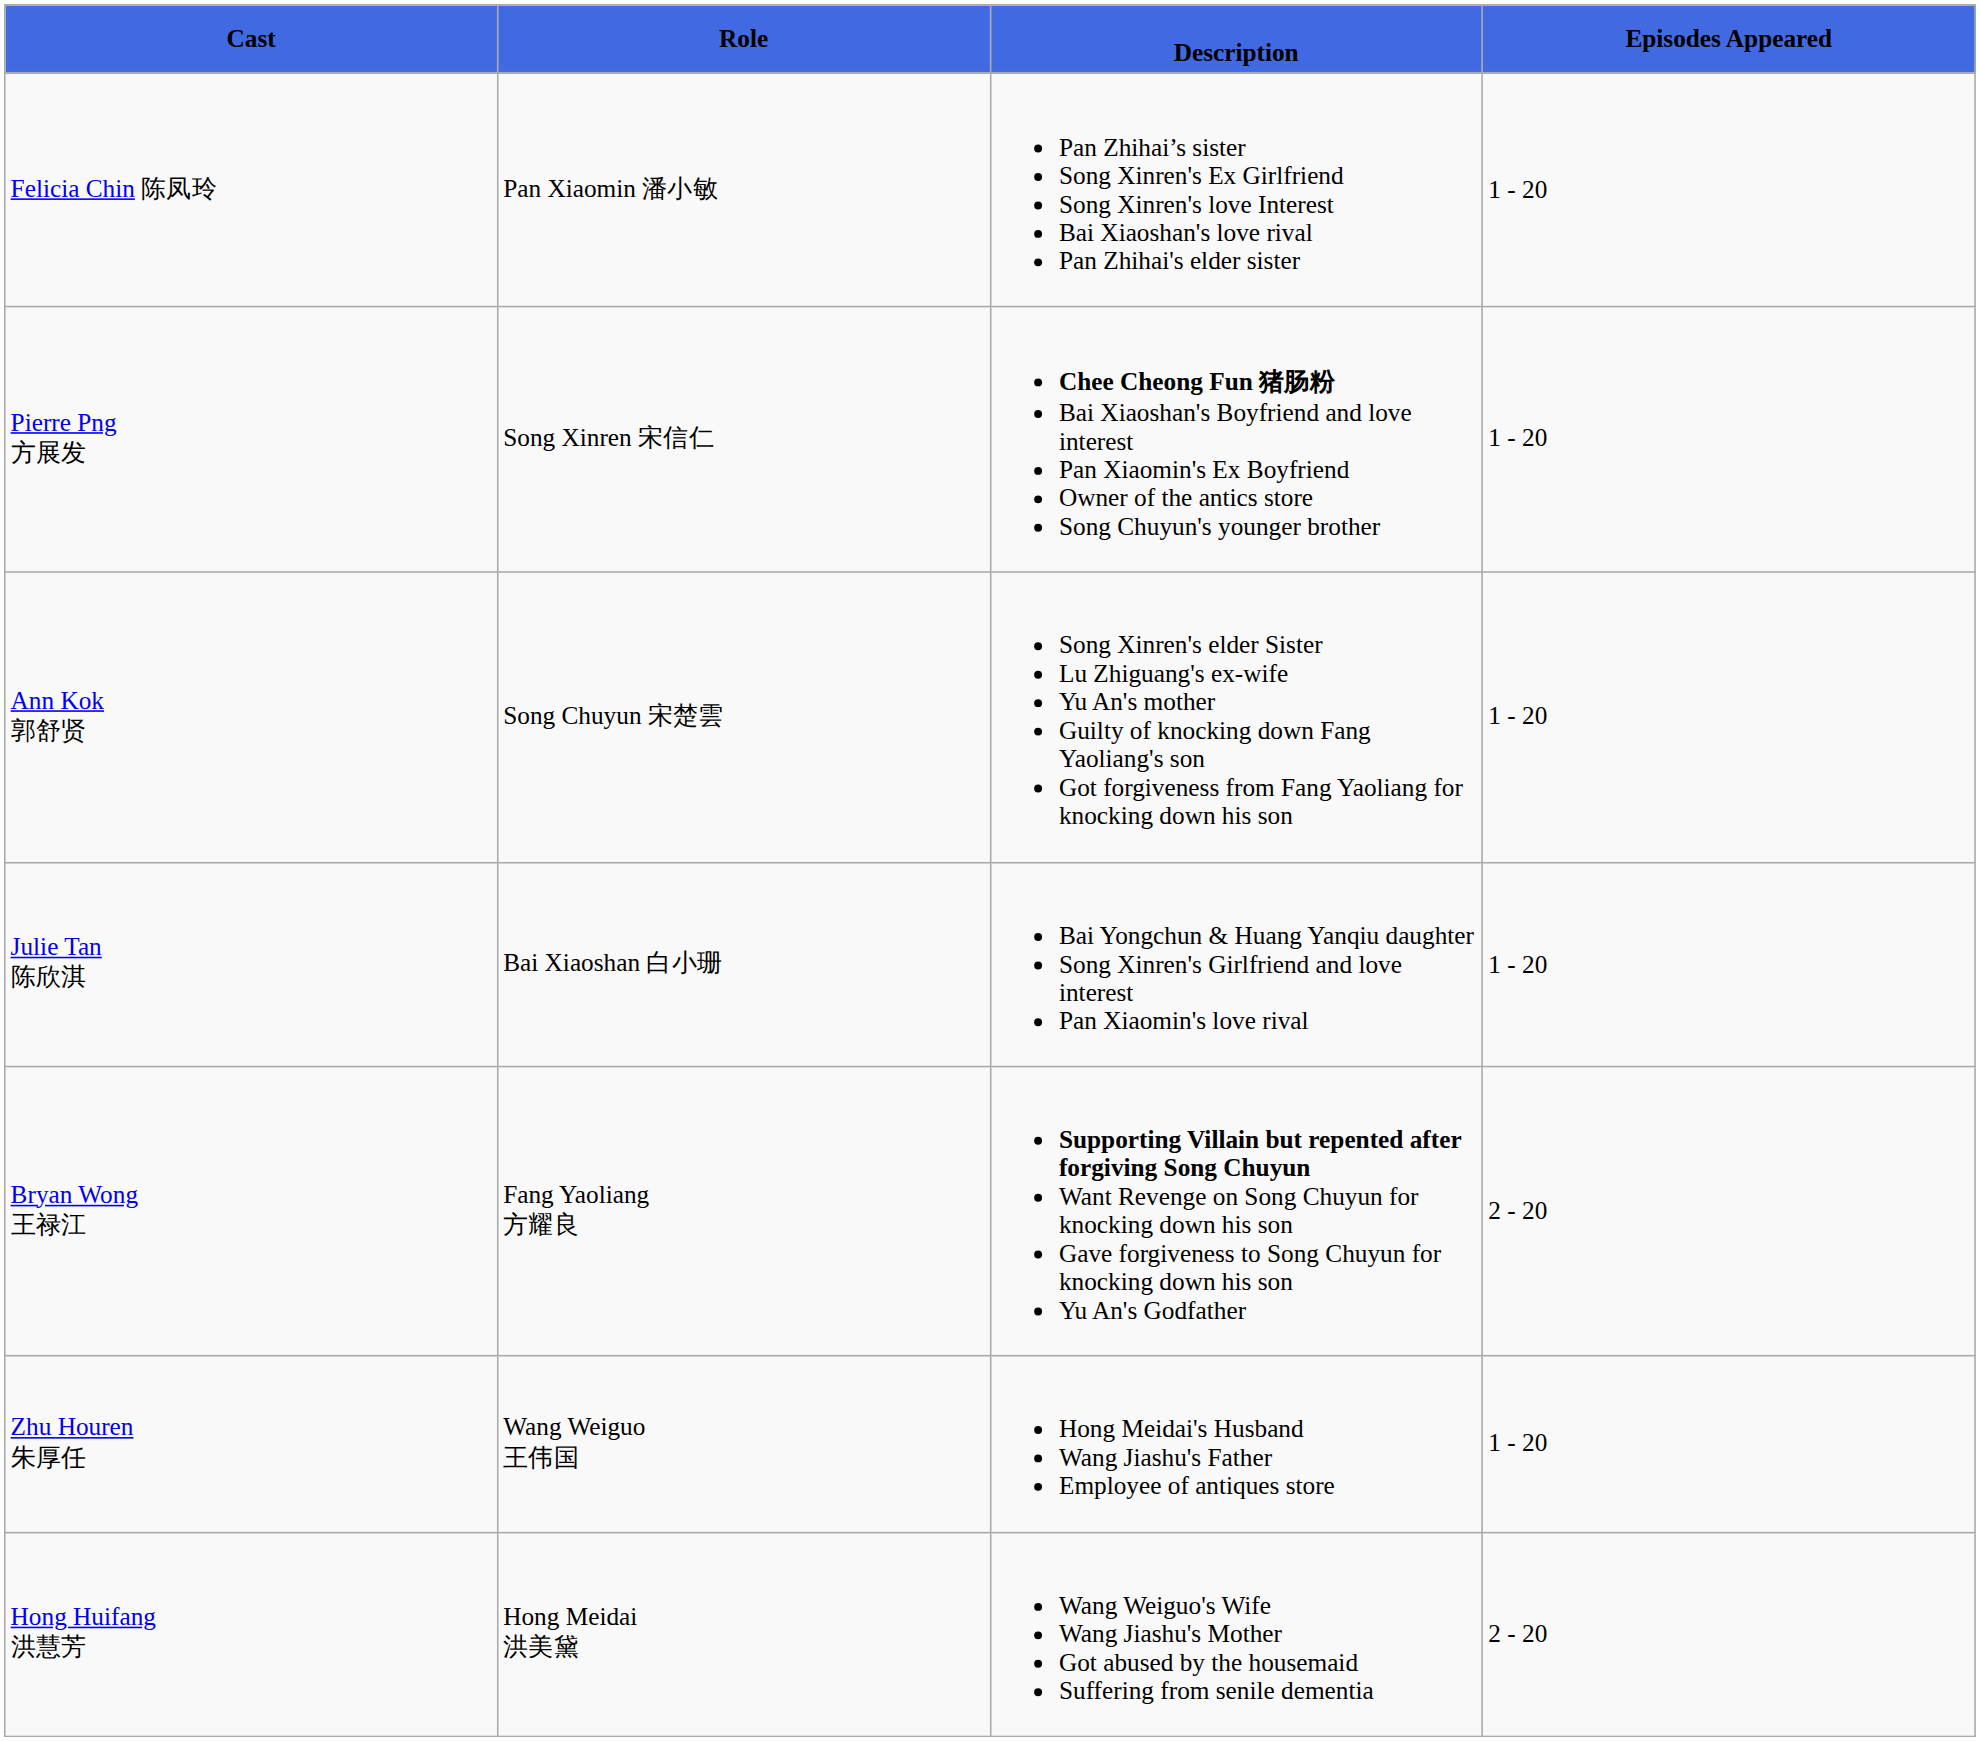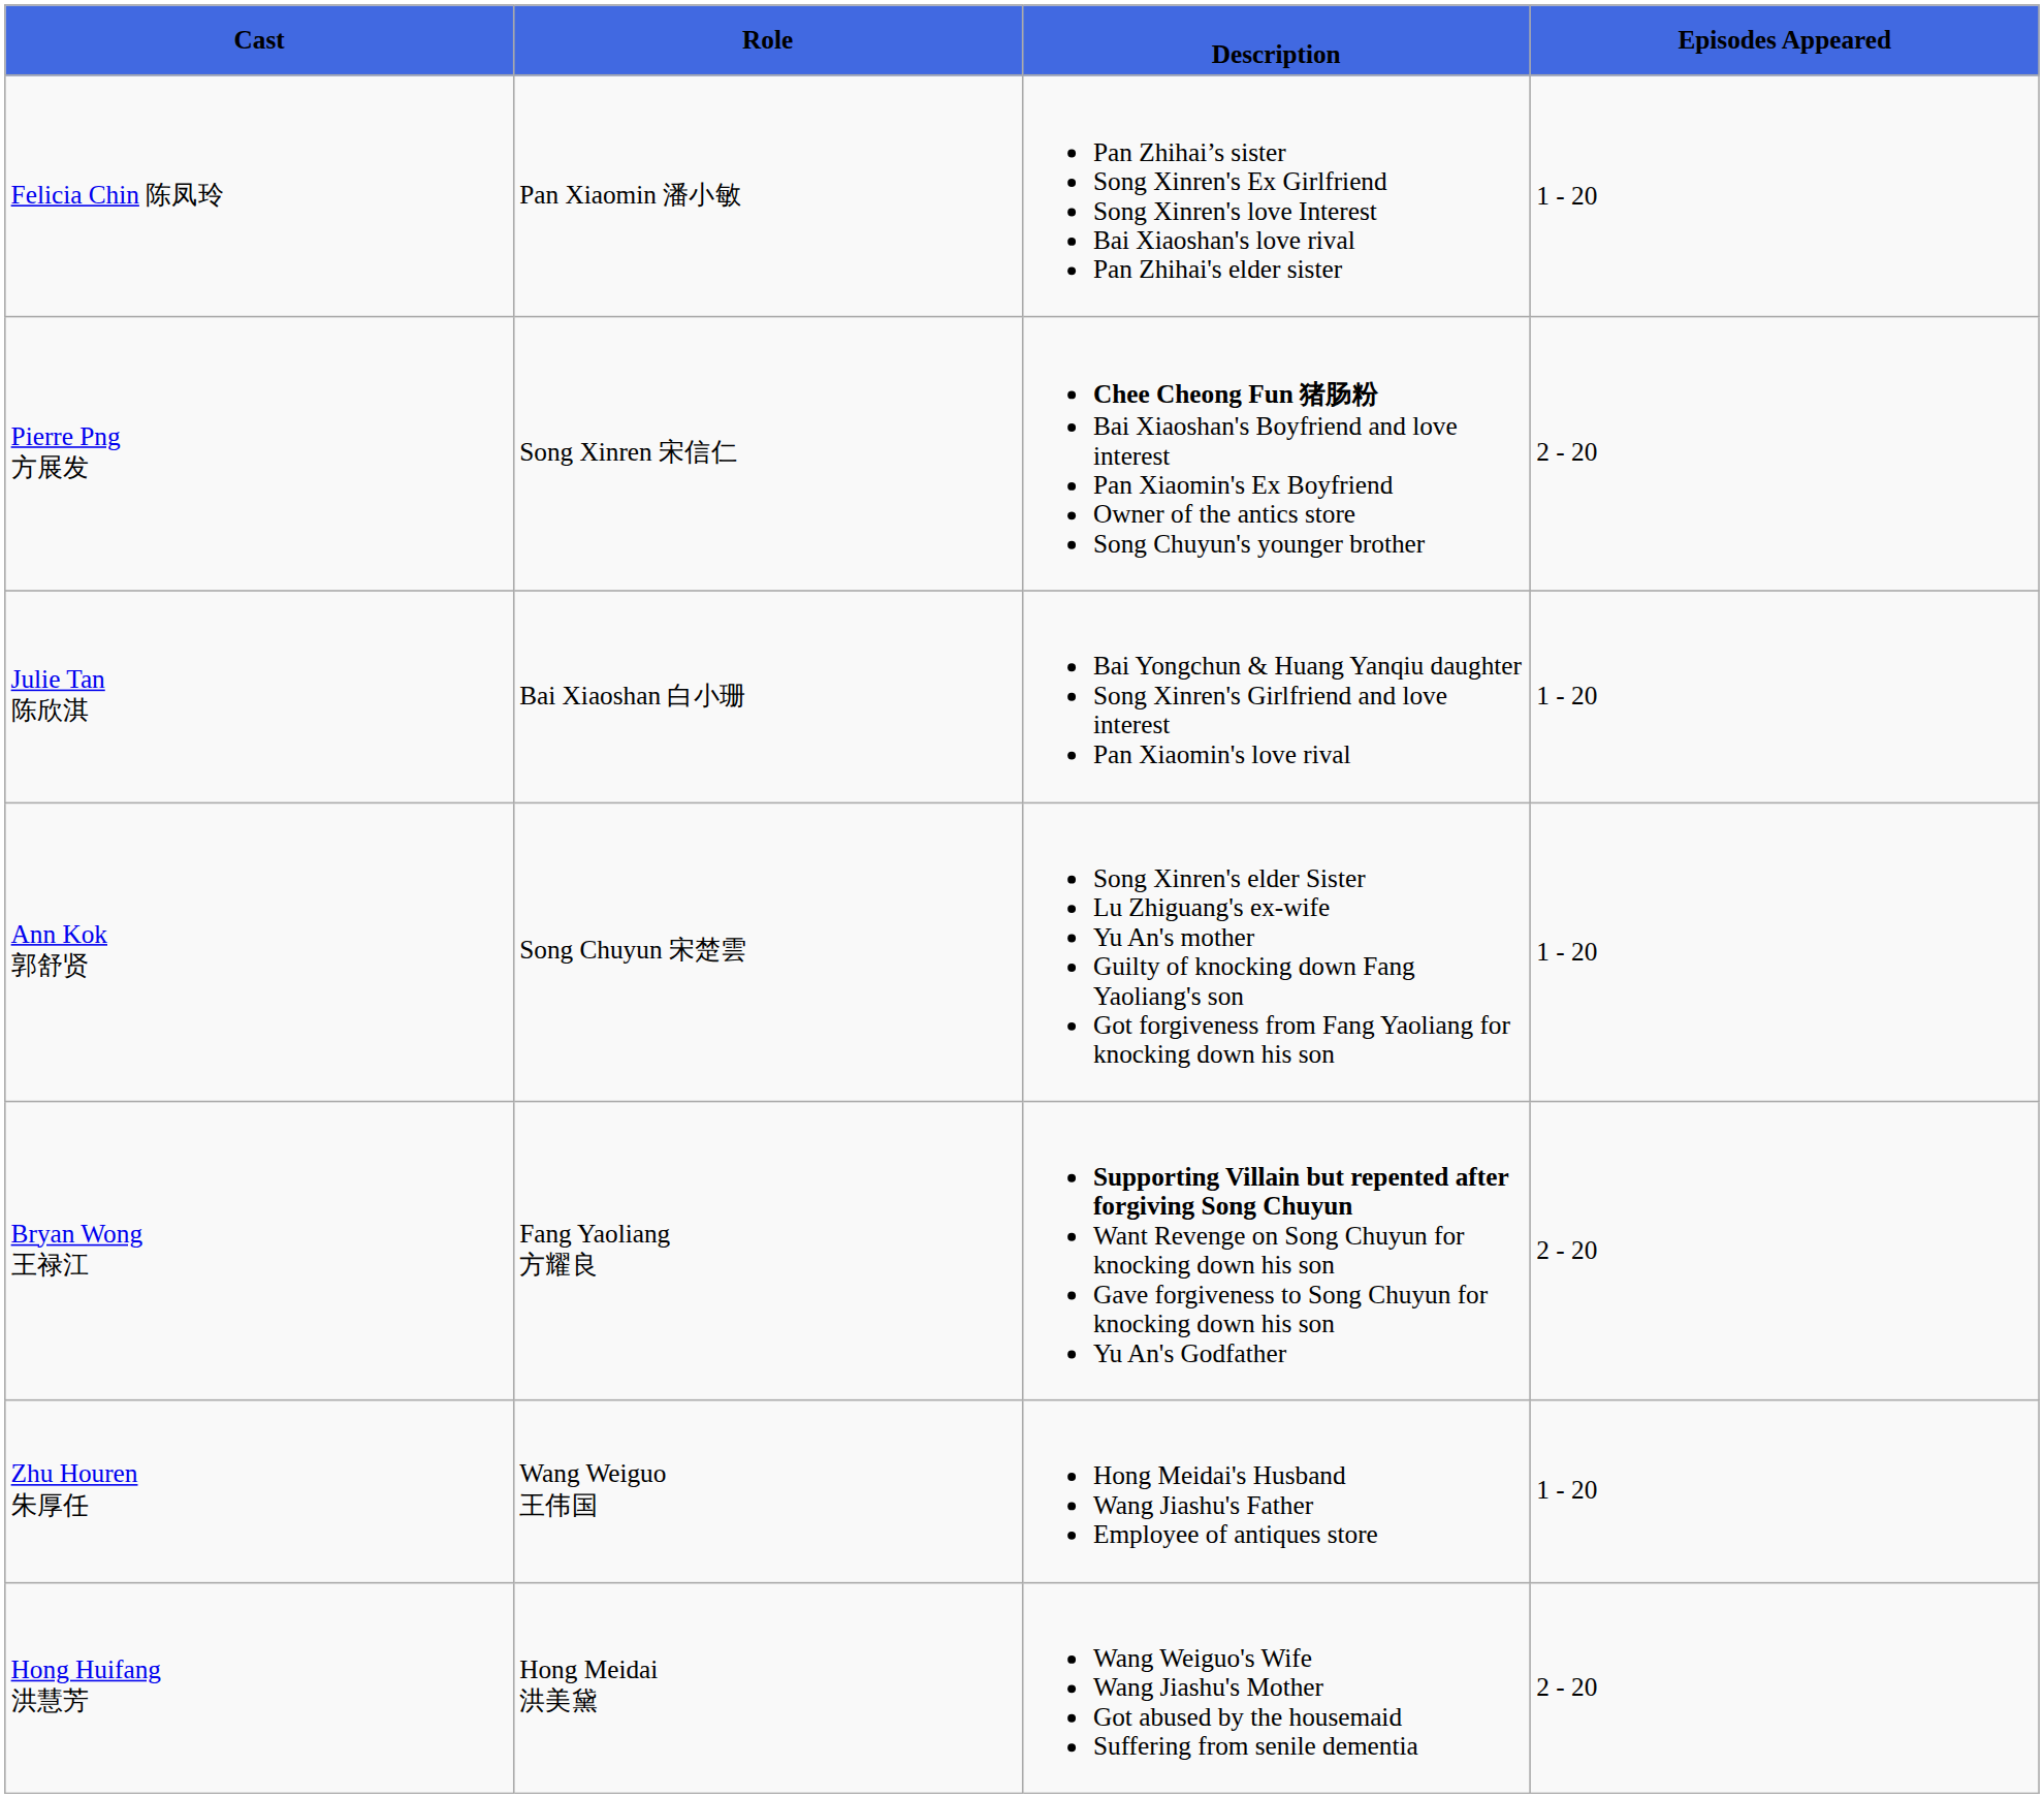Pierre Png 方展发 | Episodes Appeared: 1 - 20 -> 2 - 20
rows swapped: Julie Tan 陈欣淇 <-> Ann Kok 郭舒贤
